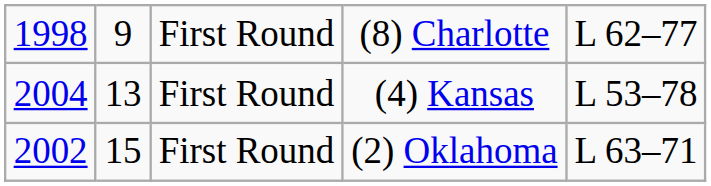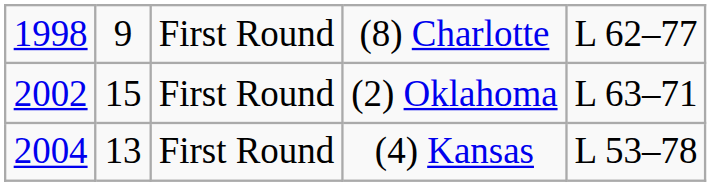rows swapped: (2) Oklahoma <-> (4) Kansas
